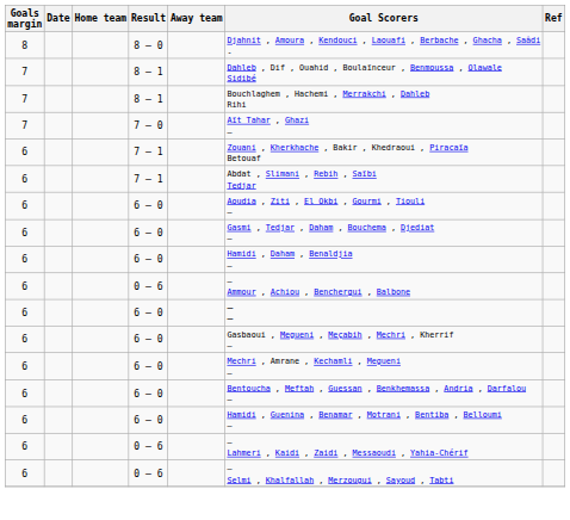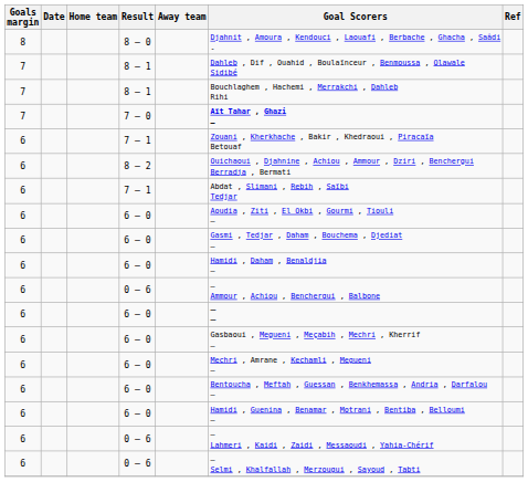7 – 0 | Goal Scorers: normal -> bold
+ row: 6 | 8 – 2 | Ouichaoui , Djahnine , Achiou , Ammour , Dziri , Benchergui Berradja , Bermati
